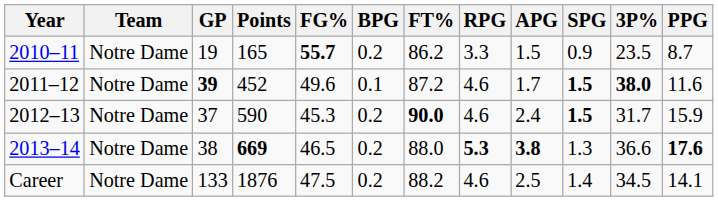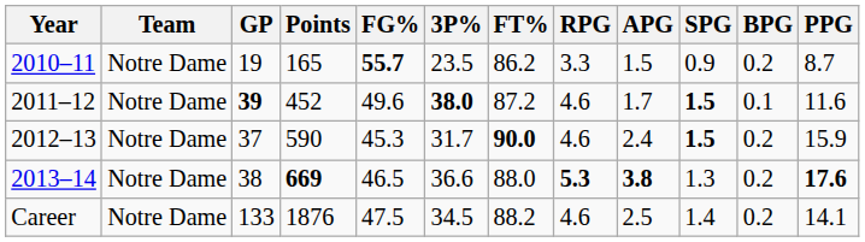columns swapped: 3P% <-> BPG
